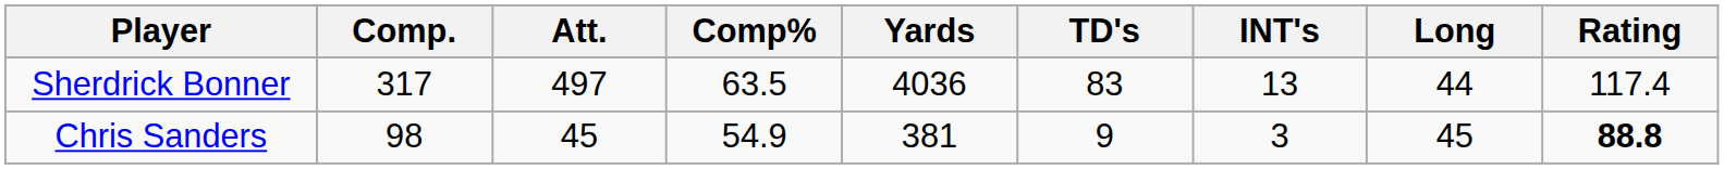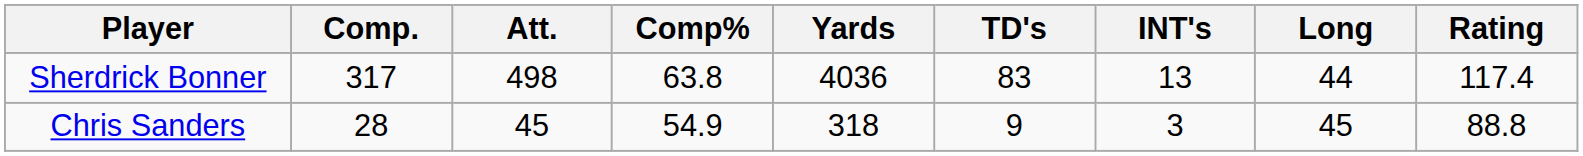Sherdrick Bonner | Att.: 497 -> 498
Sherdrick Bonner | Comp%: 63.5 -> 63.8
Chris Sanders | Comp.: 98 -> 28
Chris Sanders | Yards: 381 -> 318
Chris Sanders | Rating: bold -> normal
